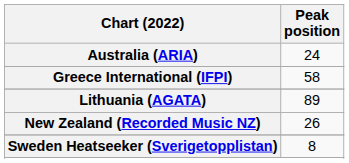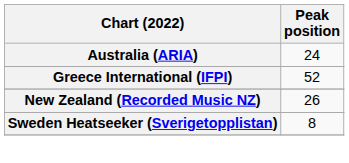Greece International (IFPI) | Peak position: 58 -> 52
- row: Lithuania (AGATA) | 89
